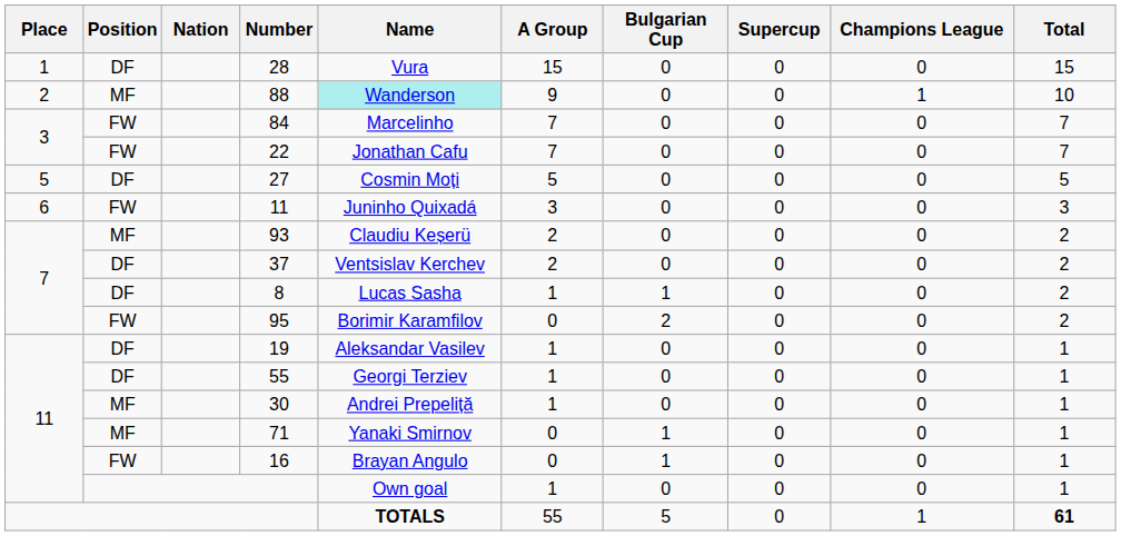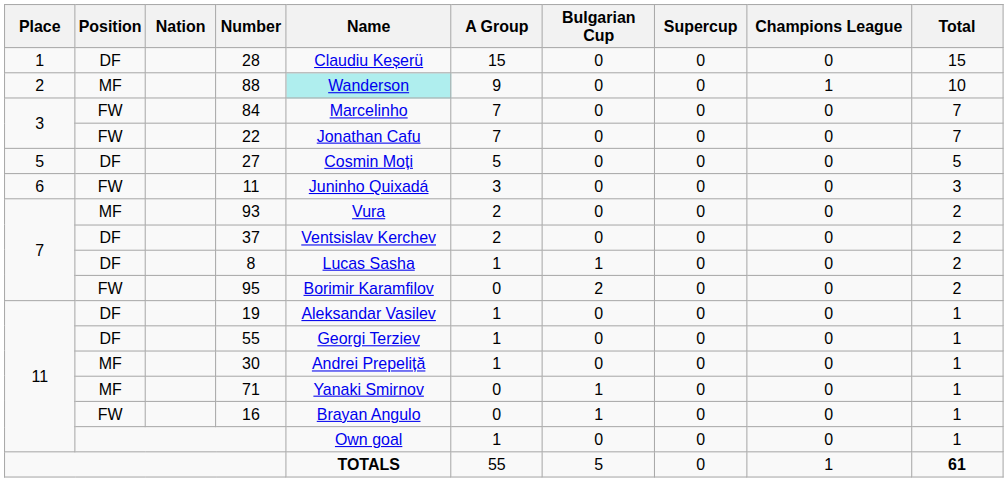28 | Name: Vura -> Claudiu Keșerü
93 | Name: Claudiu Keșerü -> Vura
